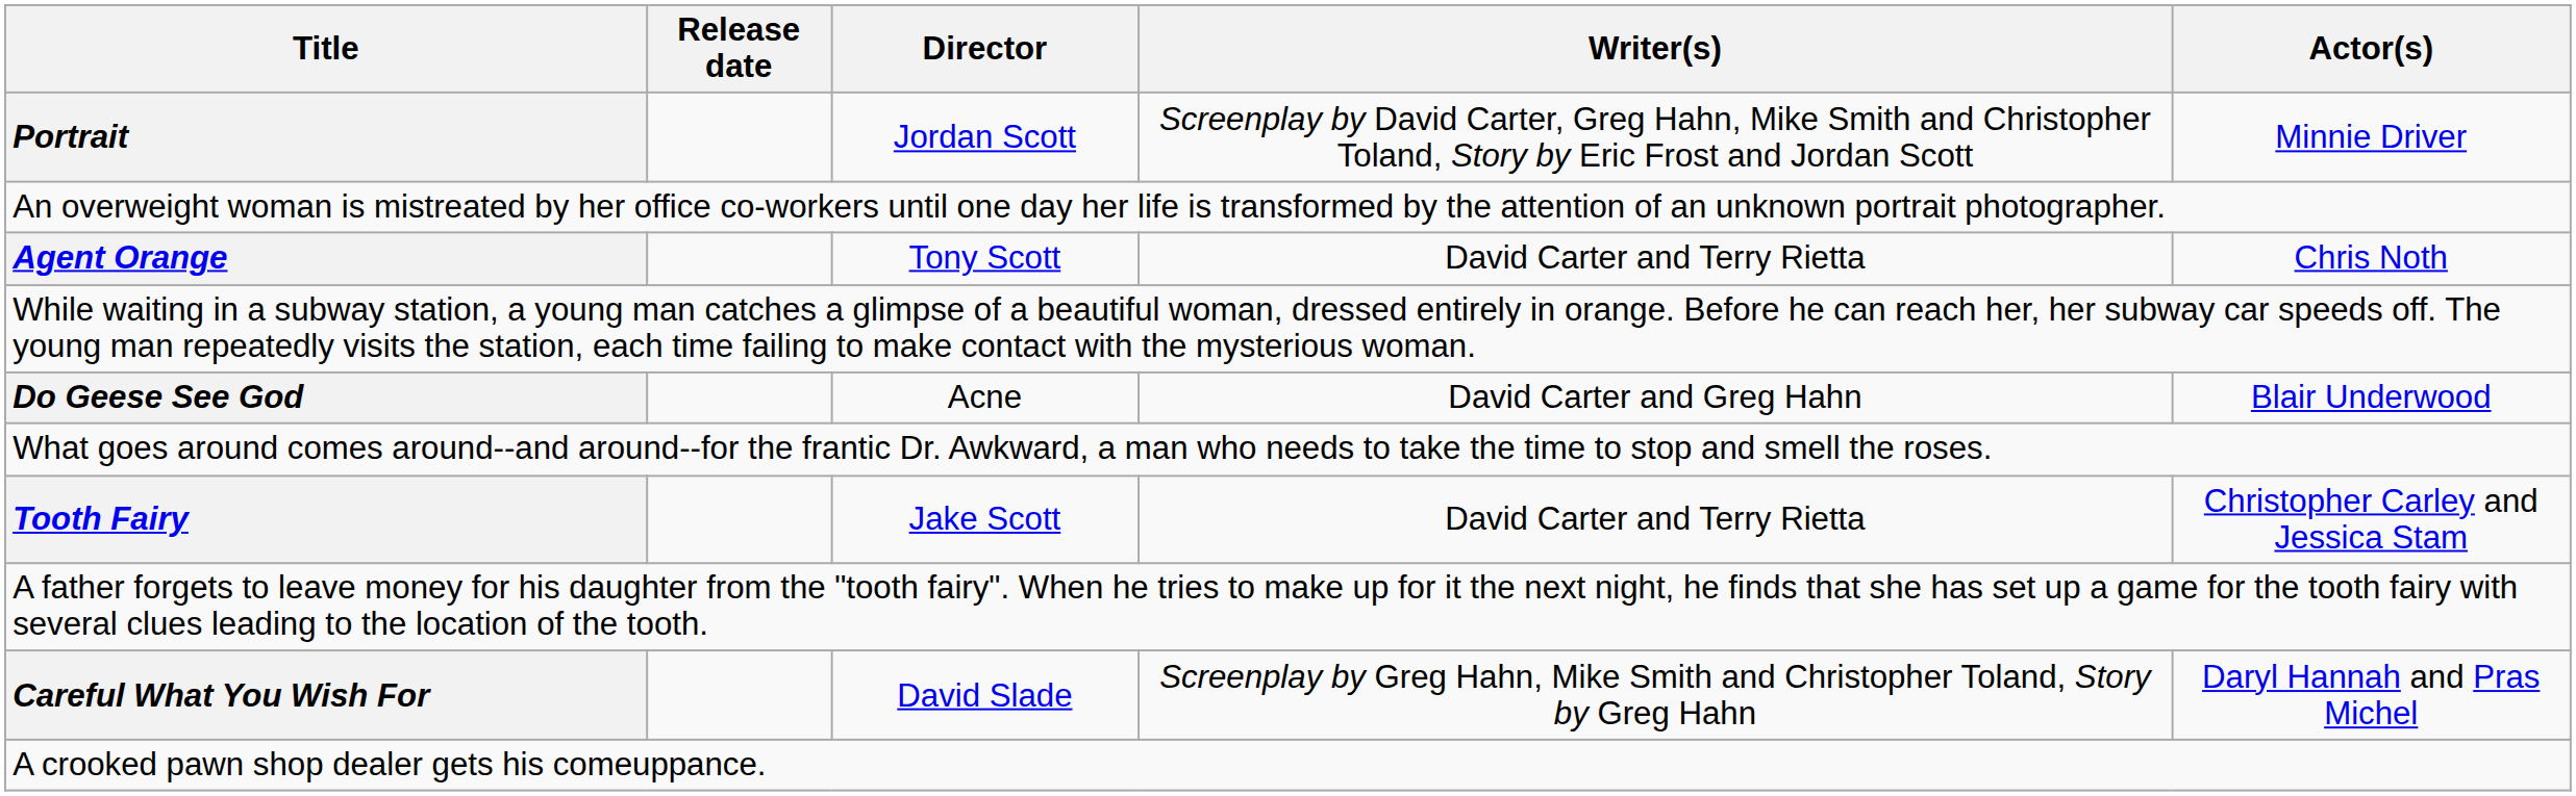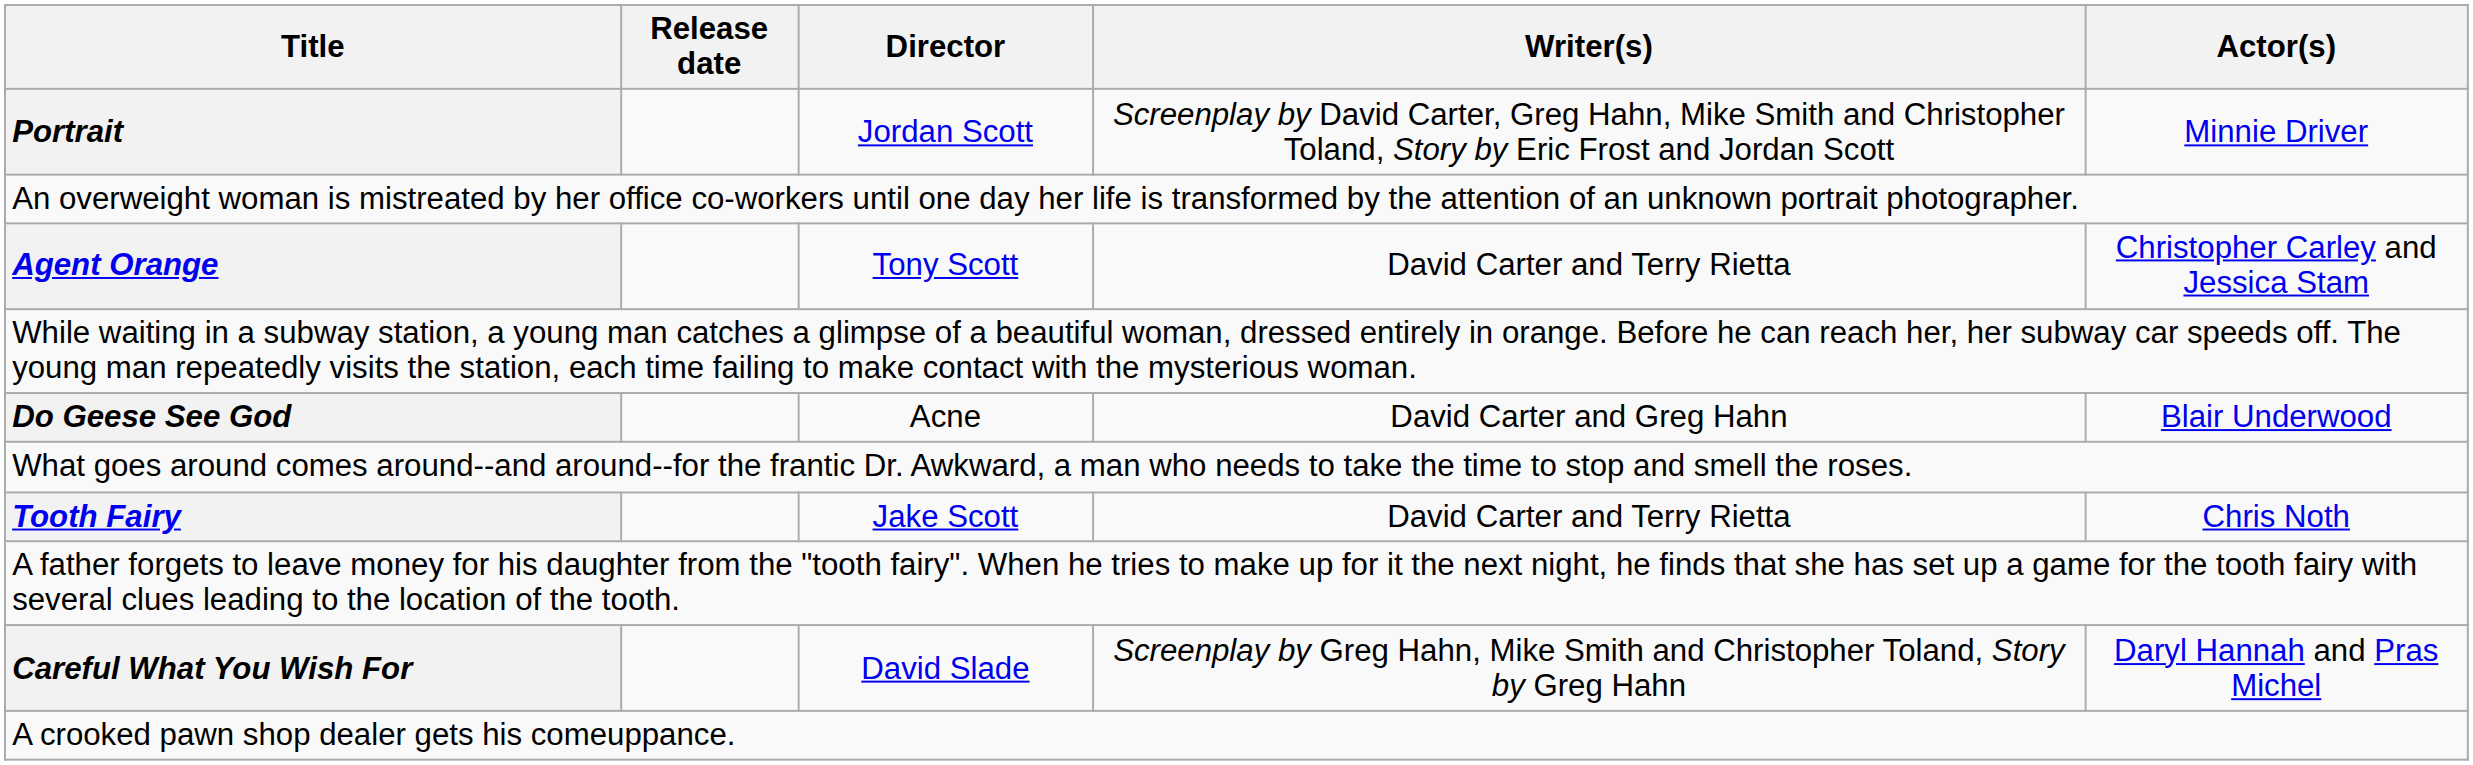Agent Orange | Actor(s): Chris Noth -> Christopher Carley and Jessica Stam
Tooth Fairy | Actor(s): Christopher Carley and Jessica Stam -> Chris Noth
